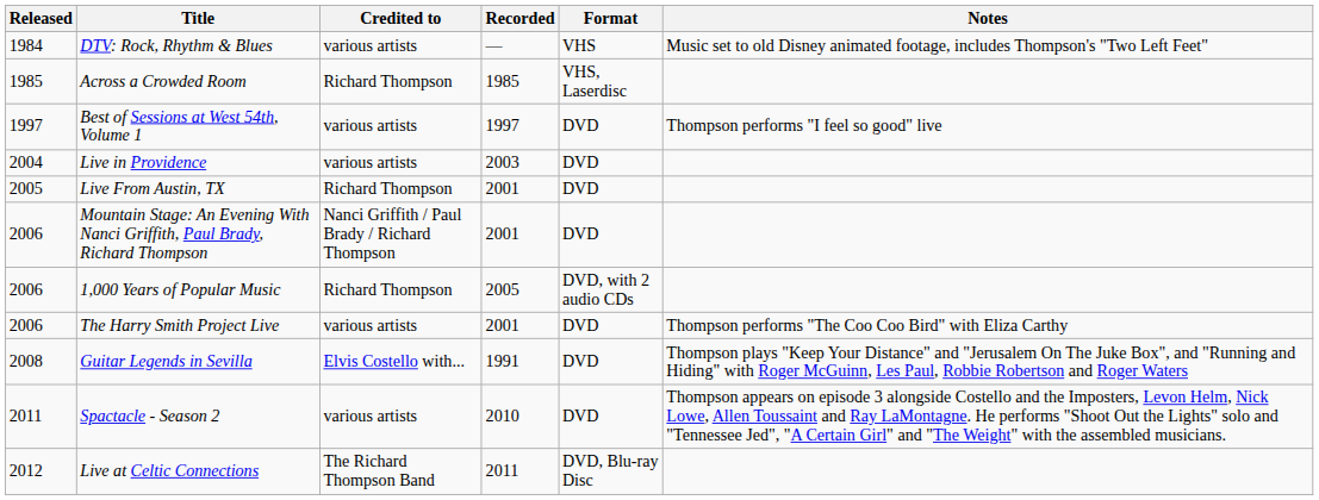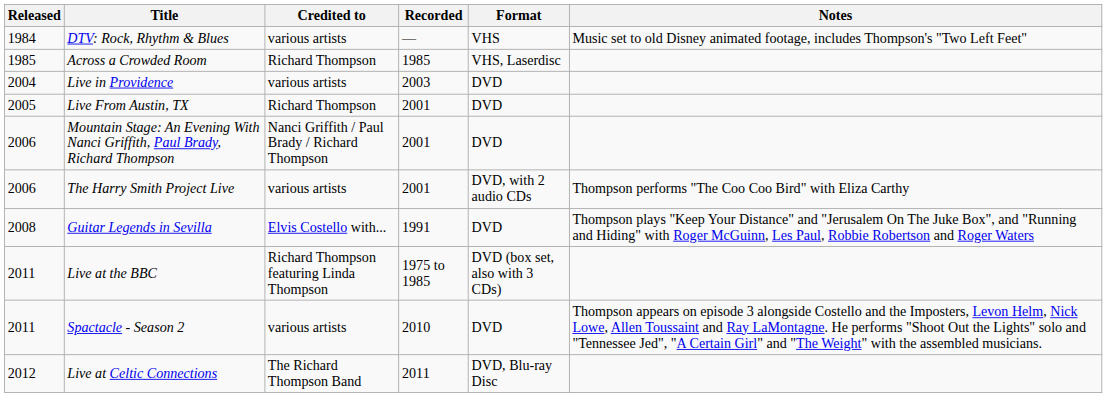- row: 1997 | Best of Sessions at West 54th, Volume 1 | various artists | 1997 | DVD | Thompson performs "I feel so good" live
- row: 2006 | 1,000 Years of Popular Music | Richard Thompson | 2005 | DVD, with 2 audio CDs
The Harry Smith Project Live | Format: DVD -> DVD, with 2 audio CDs
+ row: 2011 | Live at the BBC | Richard Thompson featuring Linda Thompson | 1975 to 1985 | DVD (box set, also with 3 CDs)
